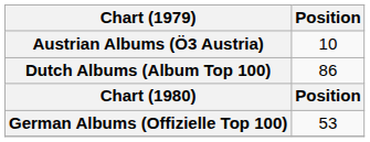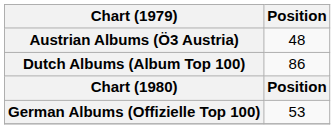Austrian Albums (Ö3 Austria) | Position: 10 -> 48
